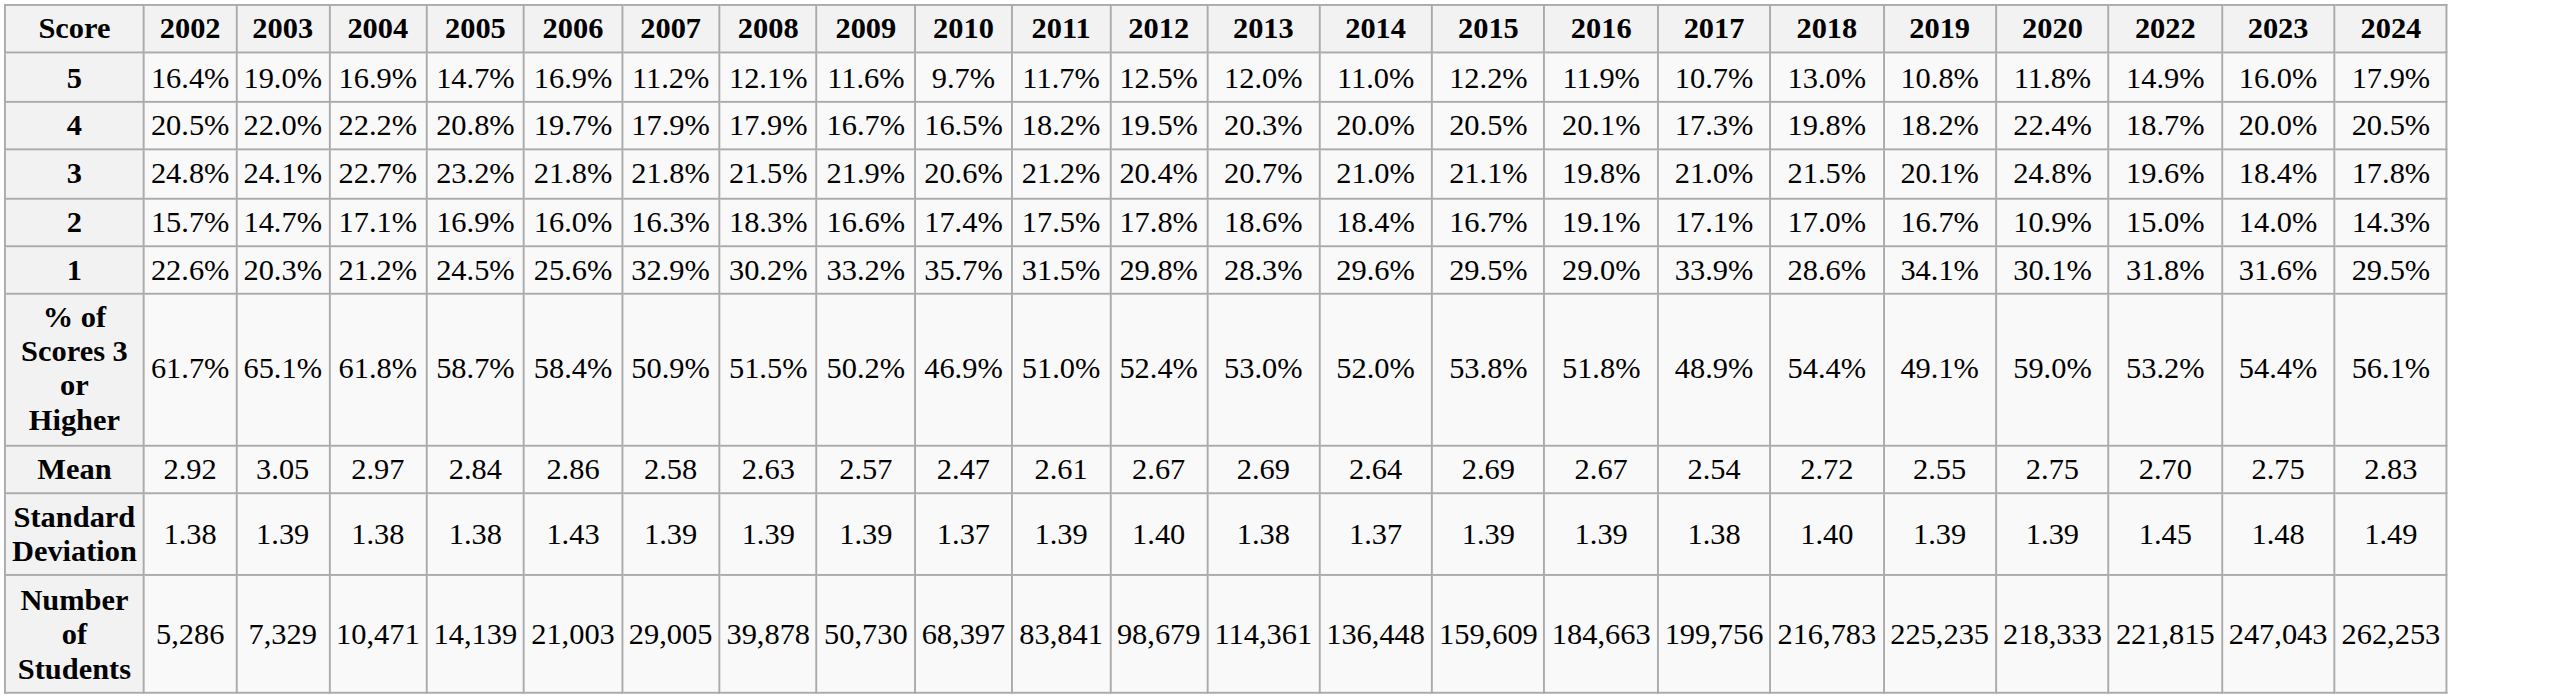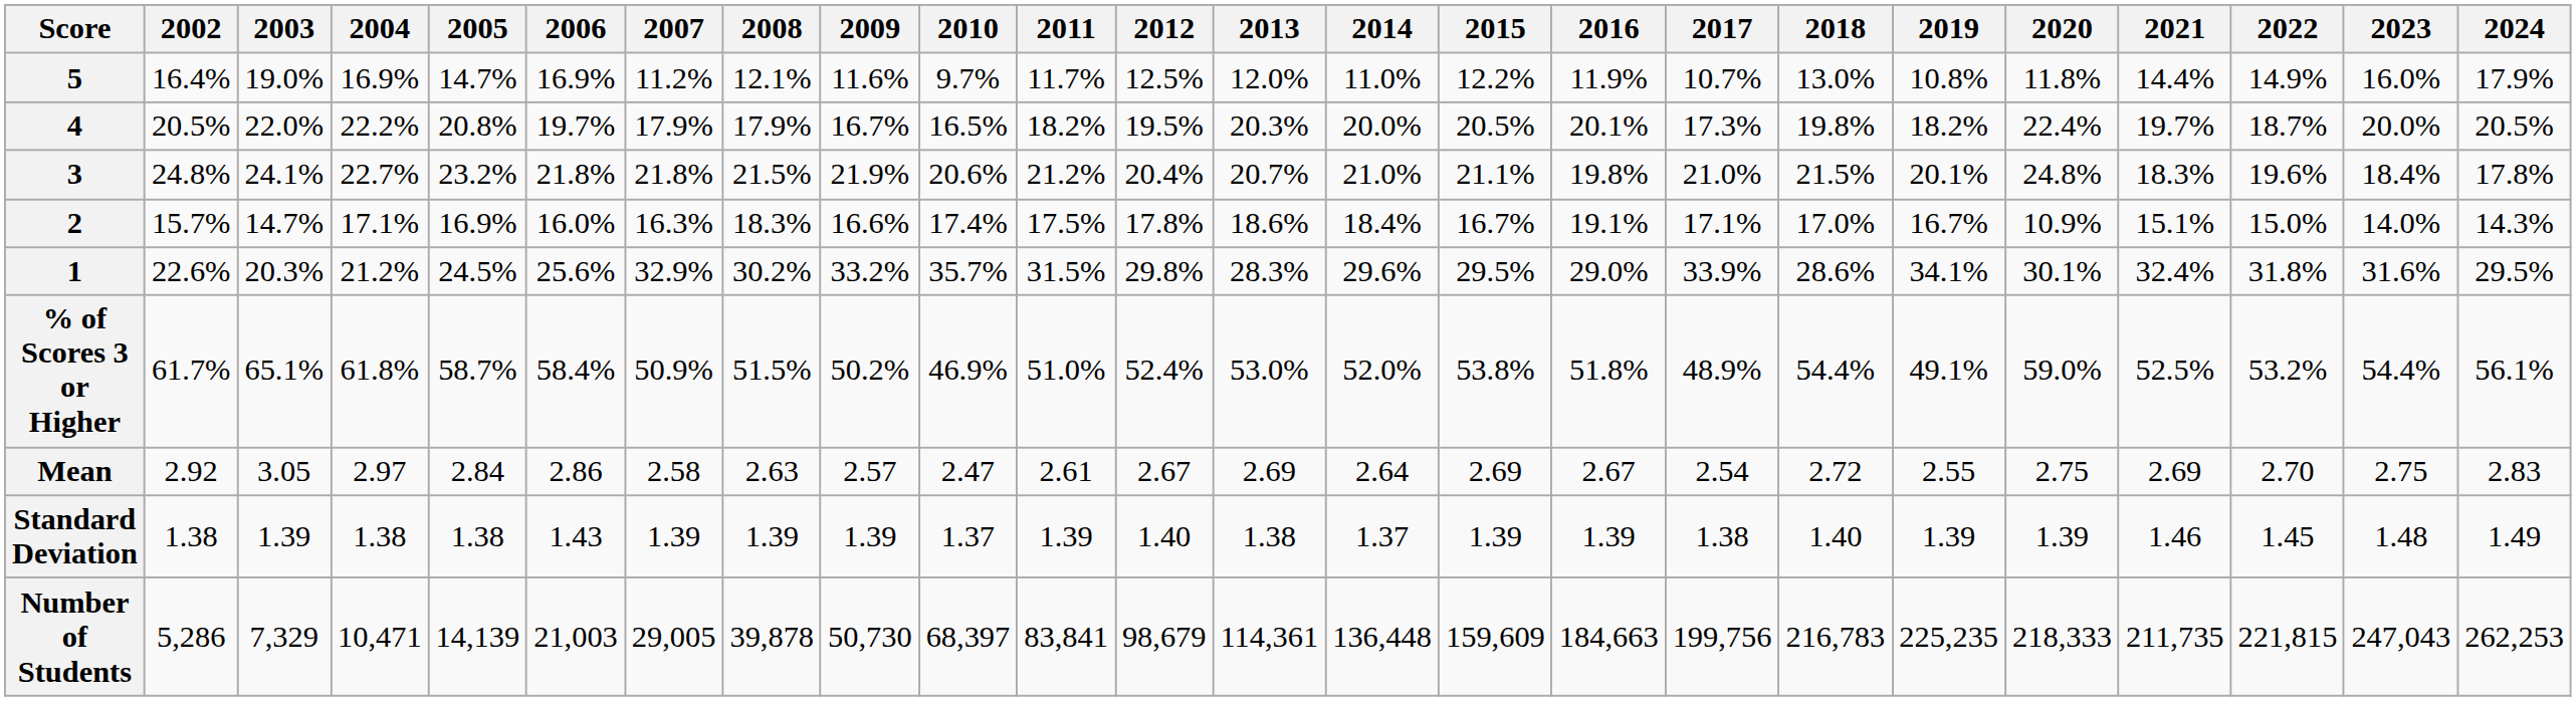+ column: 2021 | 14.4% | 19.7% | 18.3% | 15.1% | 32.4% | 52.5% | 2.69 | 1.46 | 211,735
